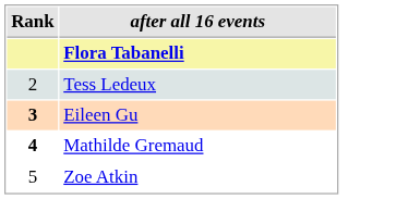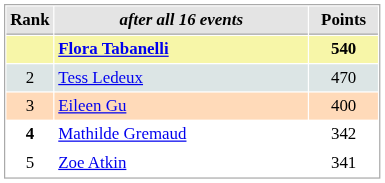+ column: Points | 540 | 470 | 400 | 342 | 341
Eileen Gu | Rank: bold -> normal
